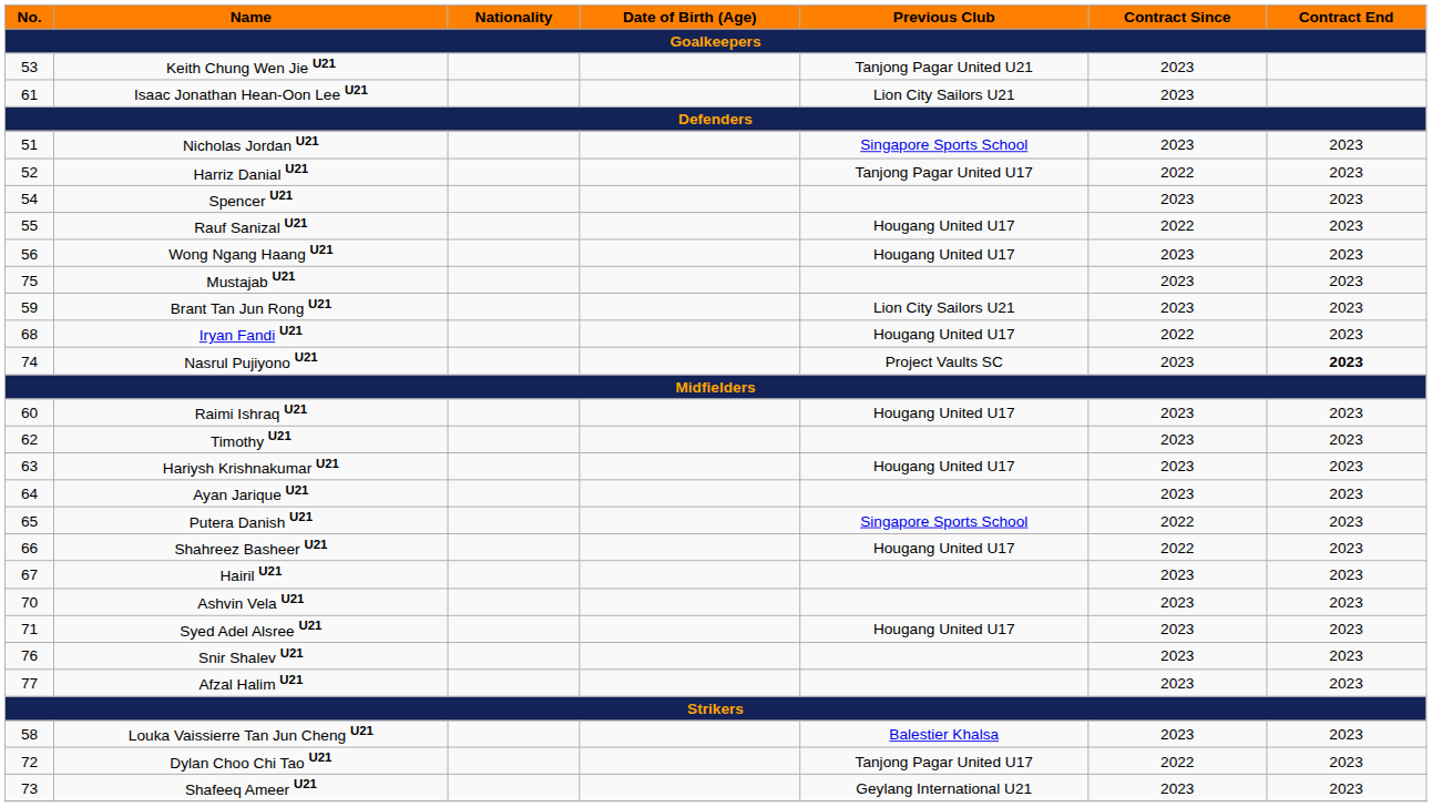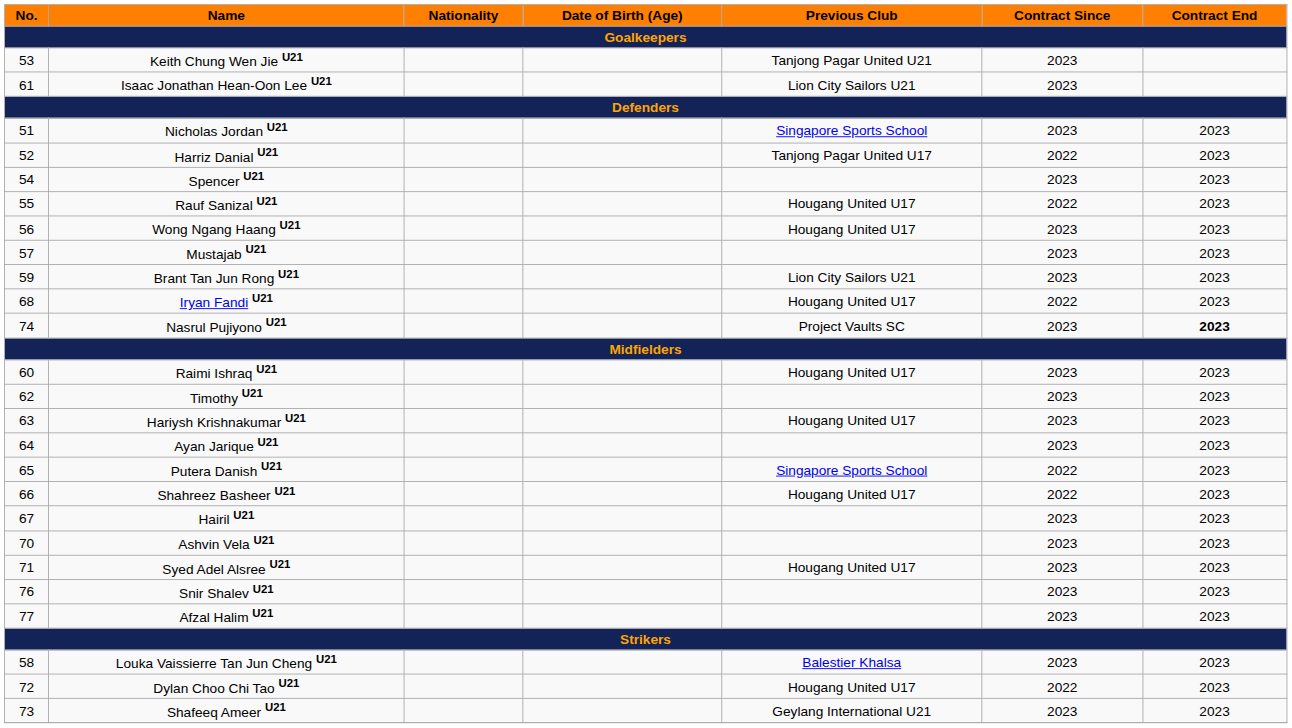Mustajab U21 | No.: 75 -> 57
Dylan Choo Chi Tao U21 | Previous Club: Tanjong Pagar United U17 -> Hougang United U17
